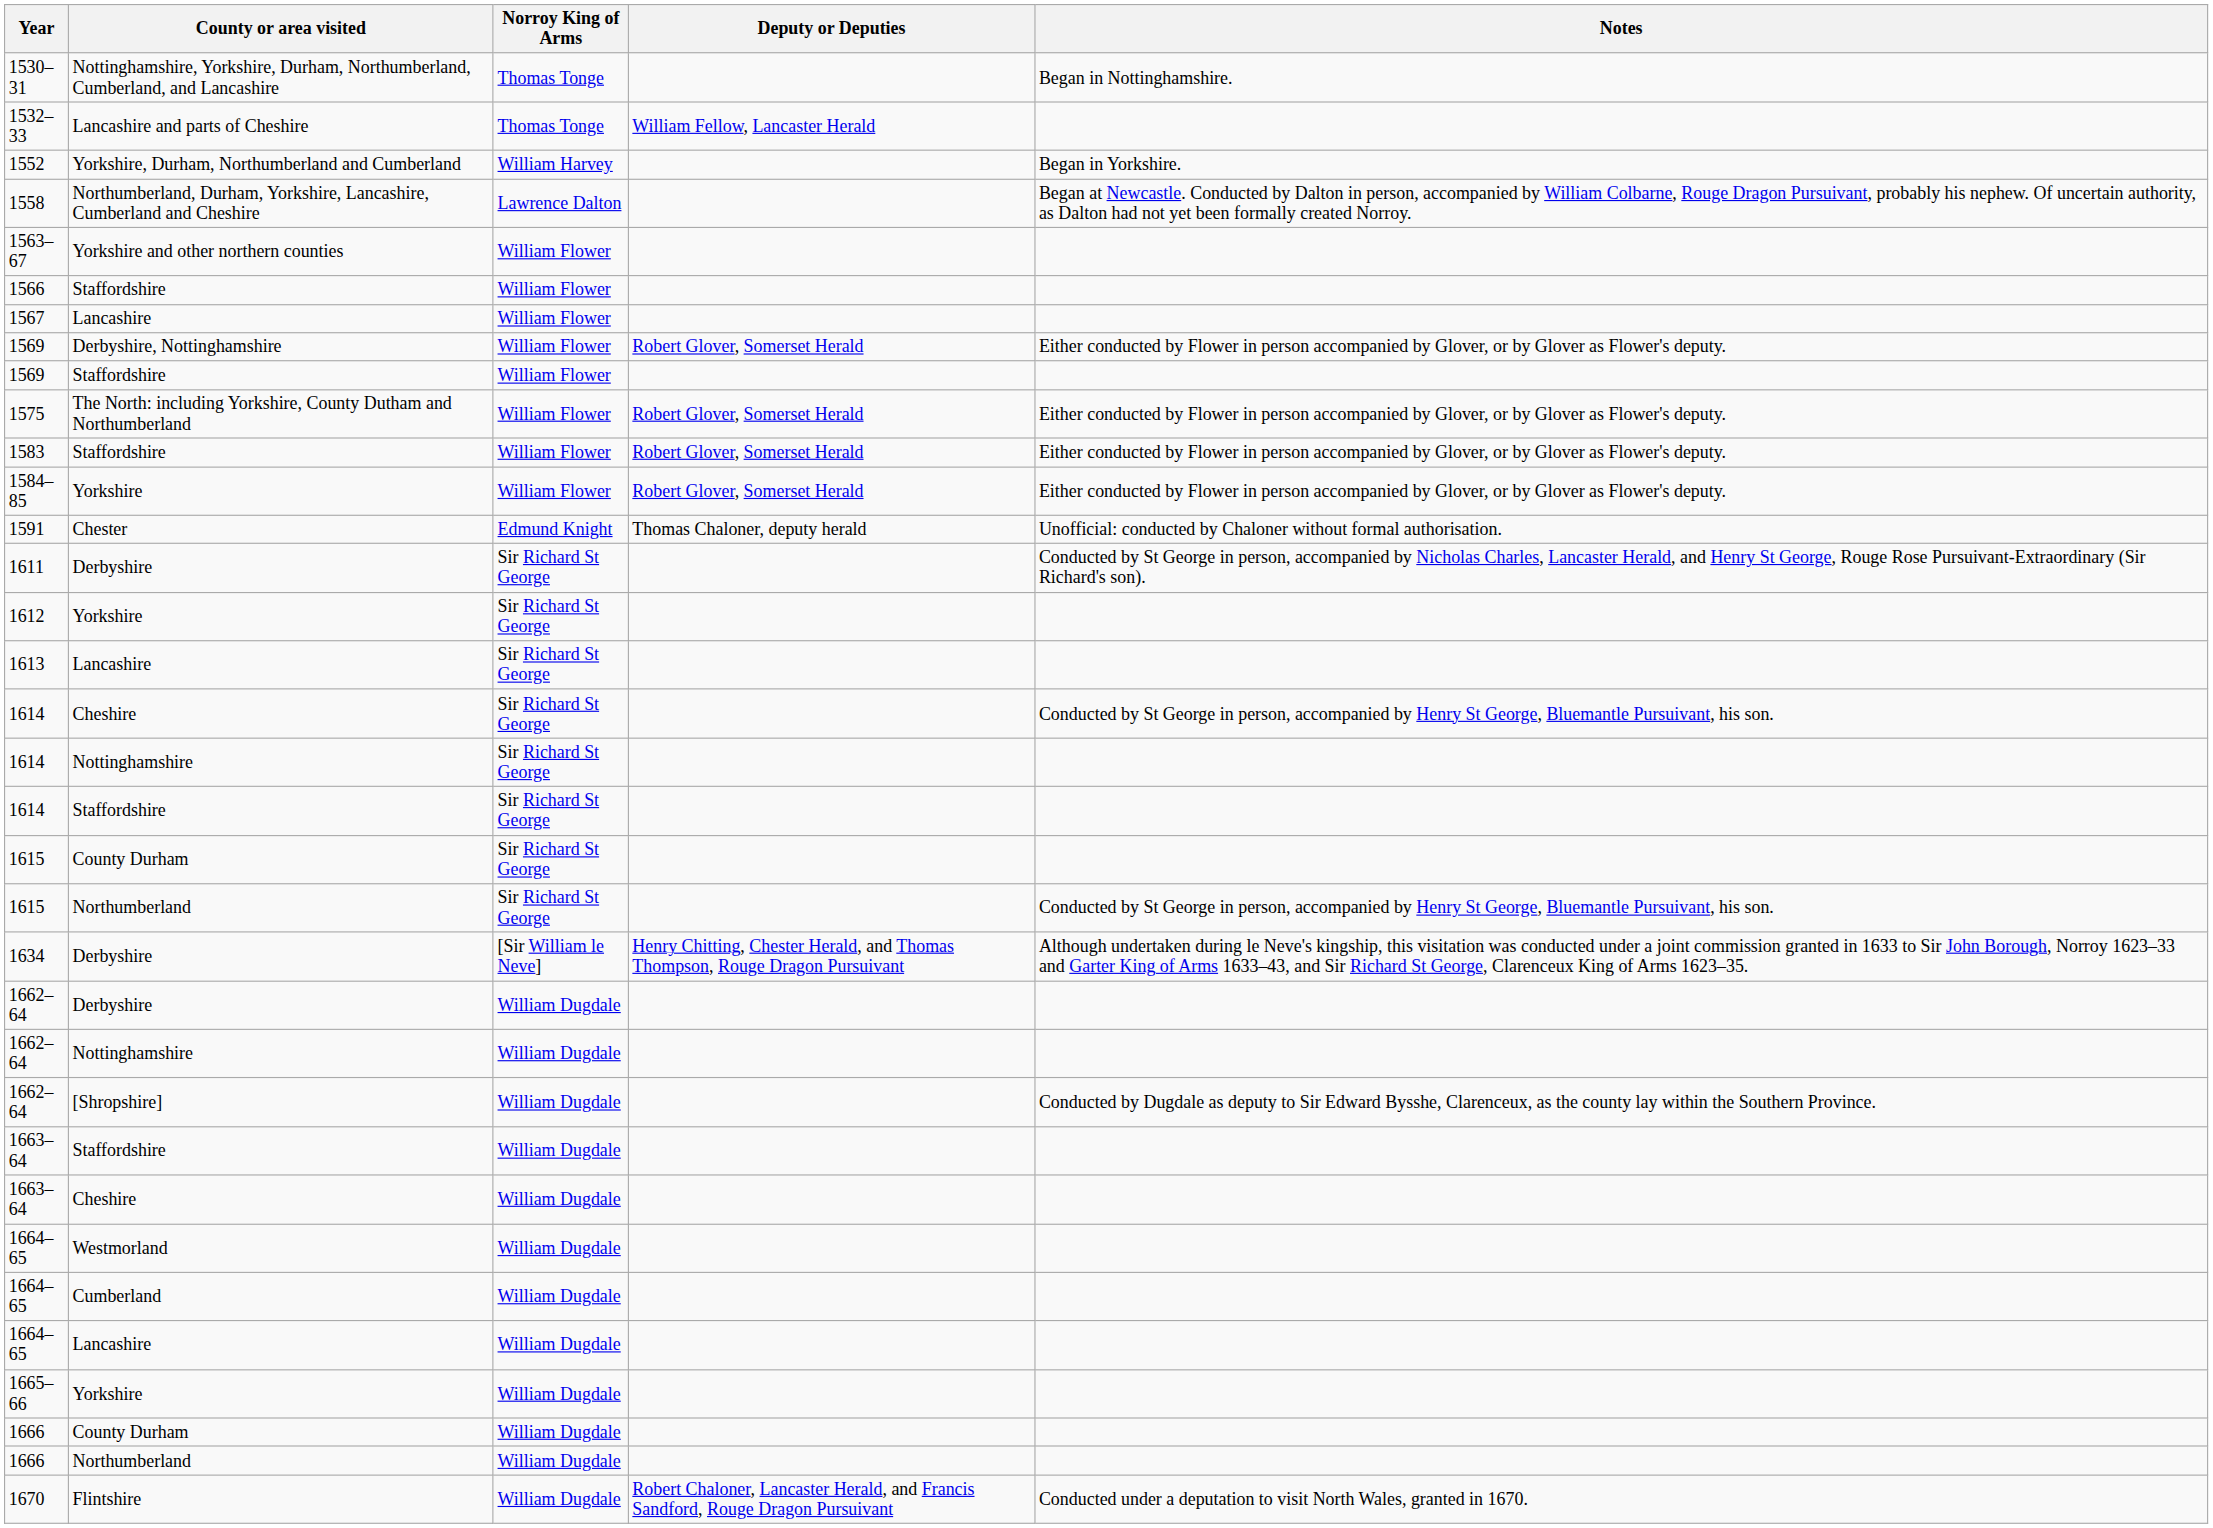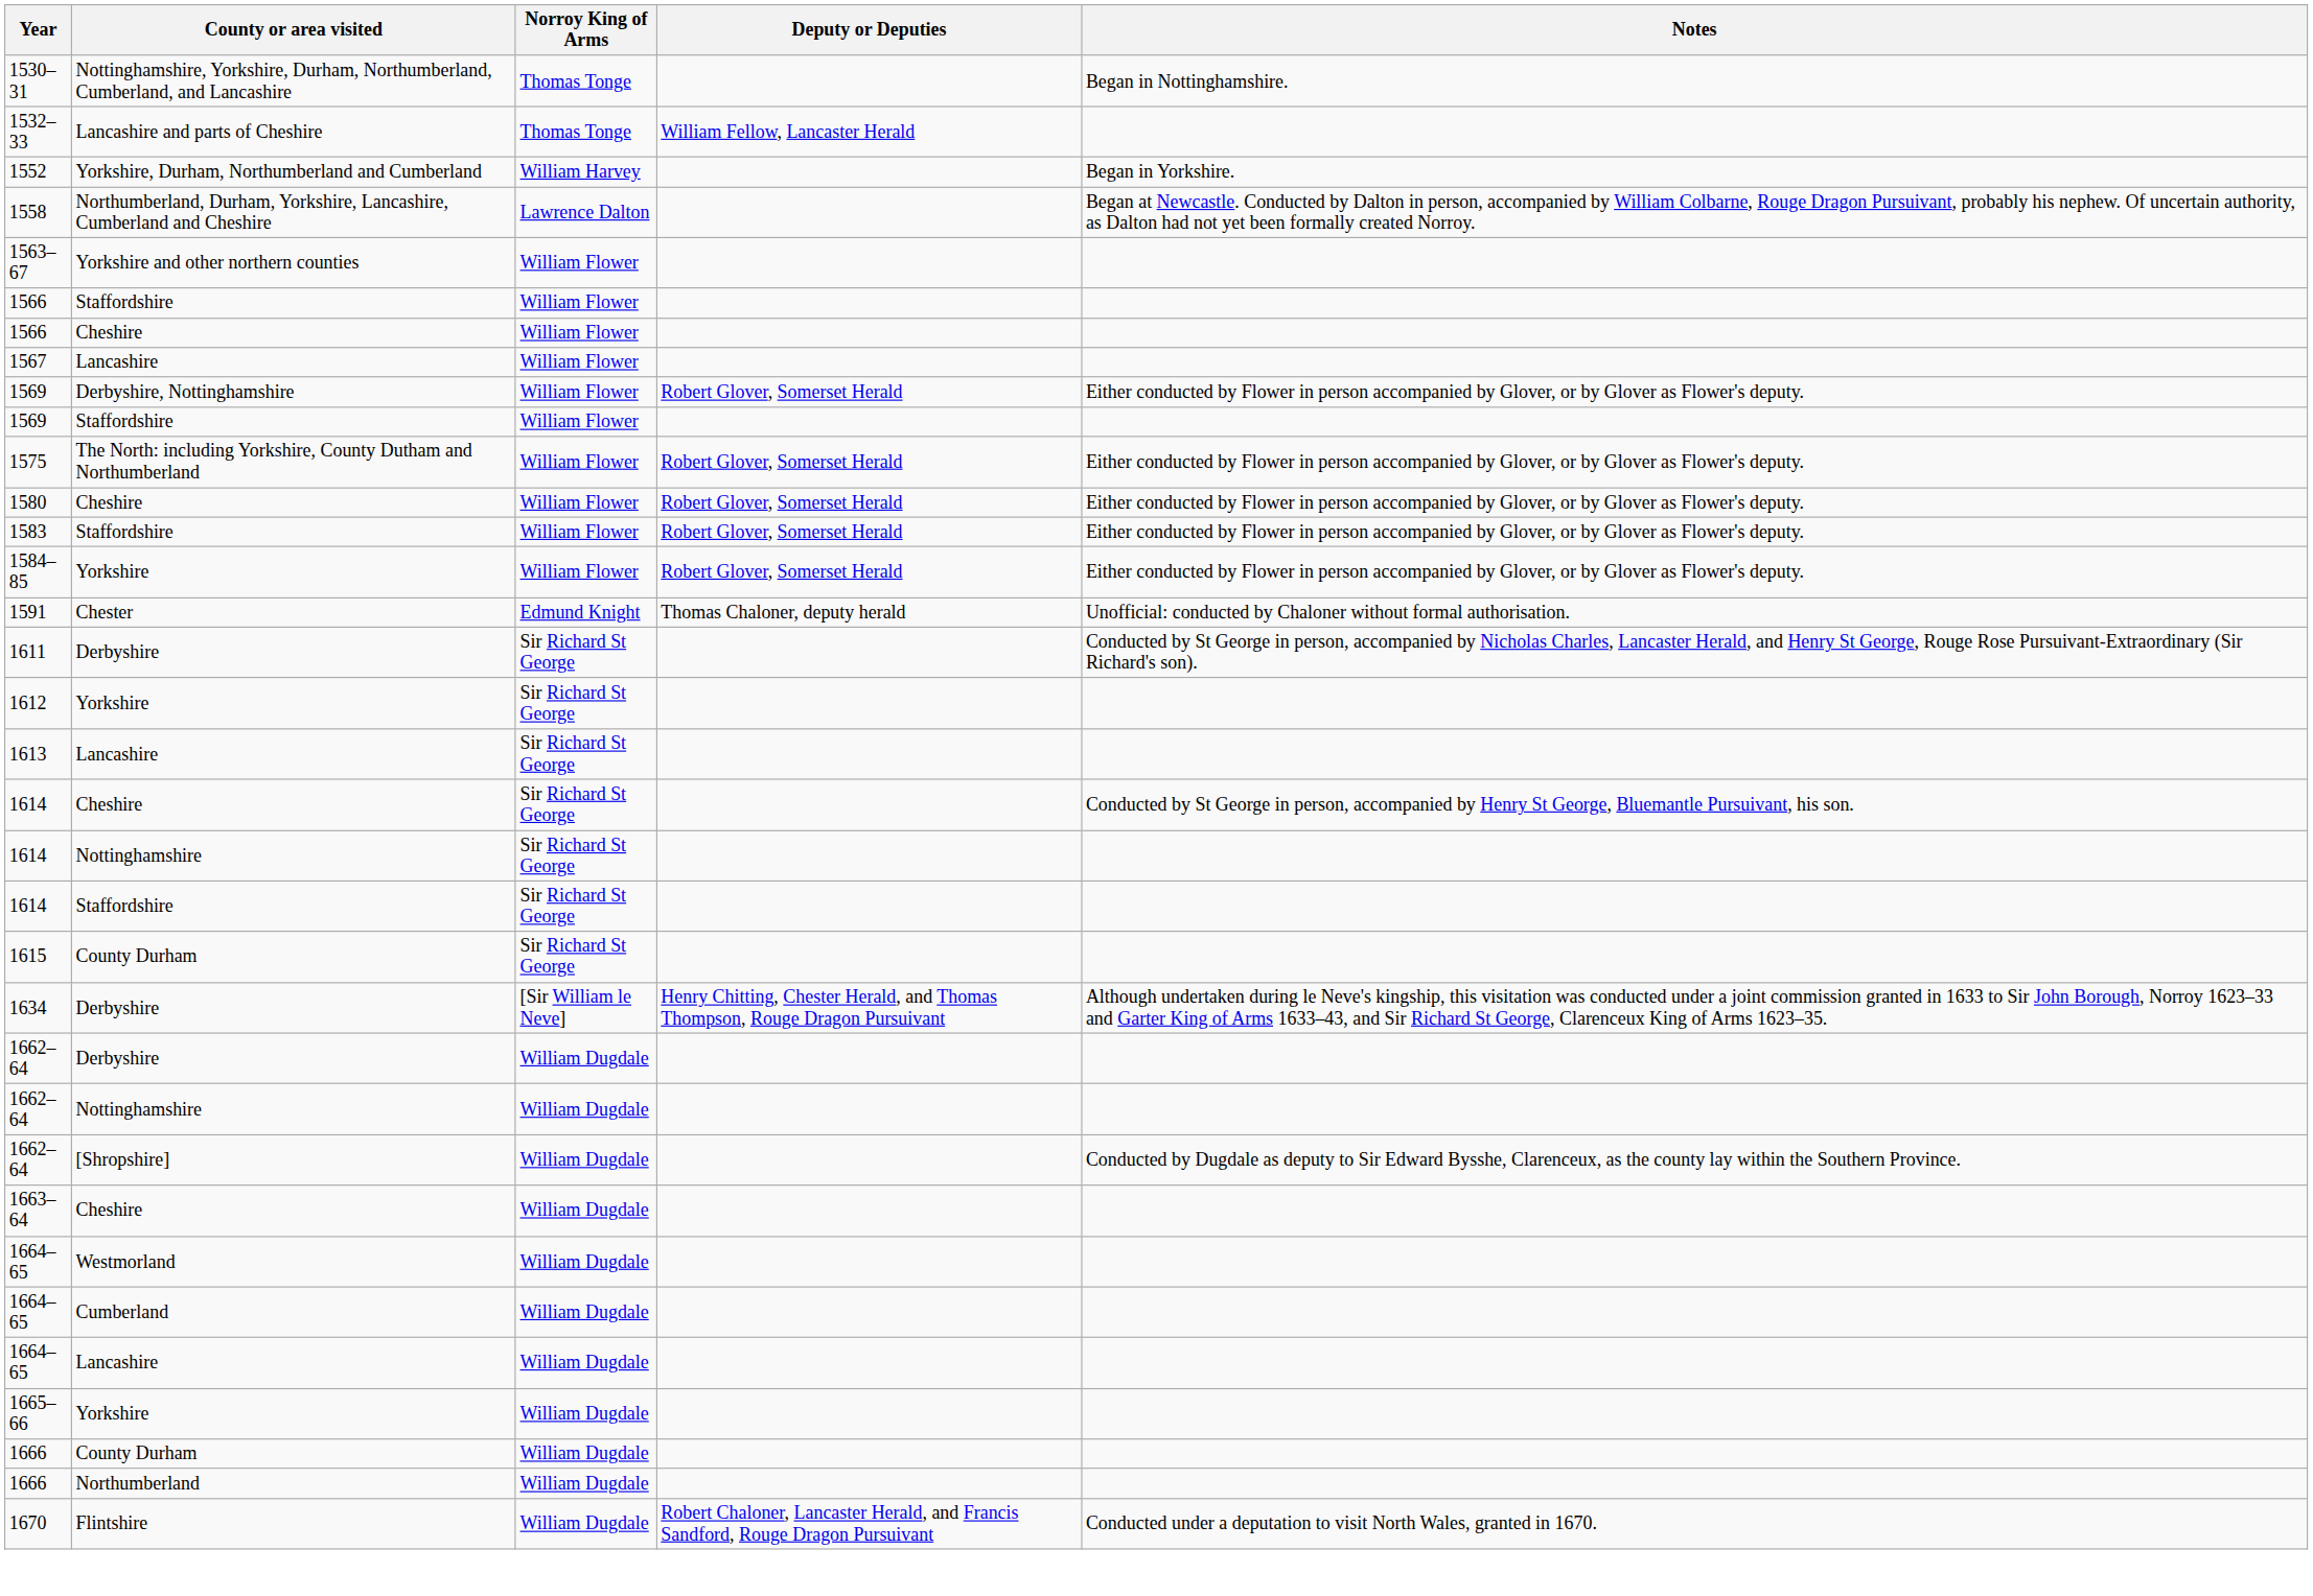+ row: 1566 | Cheshire | William Flower
+ row: 1580 | Cheshire | William Flower | Robert Glover, Somerset Herald | Either conducted by Flower in person accompanied by Glover, or by Glover as Flower's deputy.
- row: 1615 | Northumberland | Sir Richard St George | Conducted by St George in person, accompanied by Henry St George, Bluemantle Pursuivant, his son.
- row: 1663–64 | Staffordshire | William Dugdale
